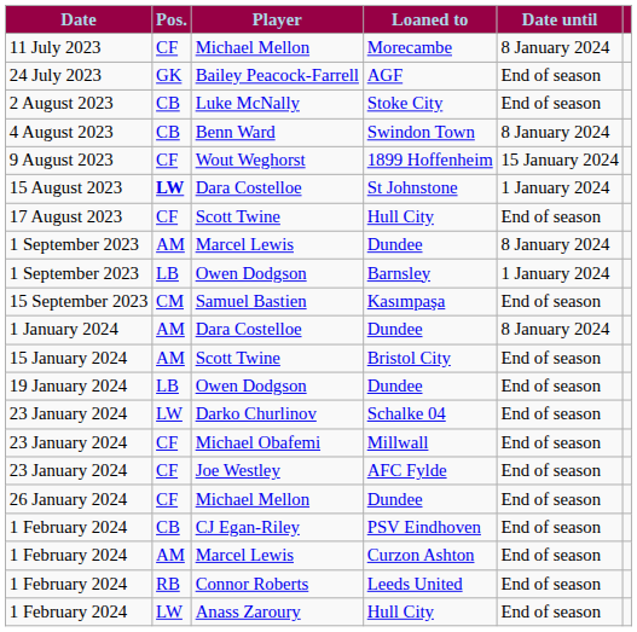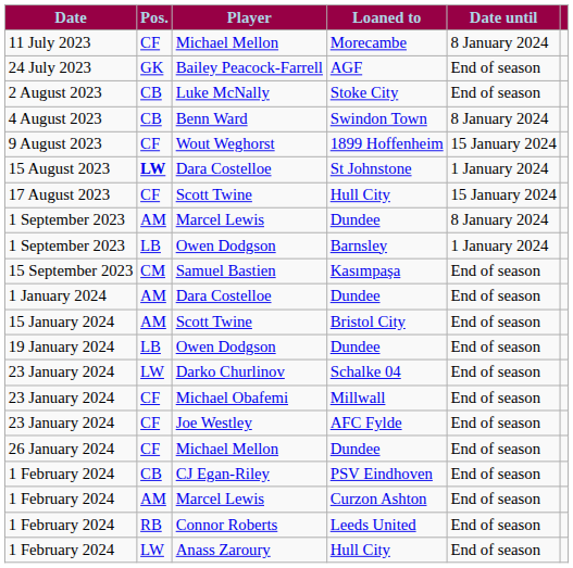Scott Twine / Hull City | Date until: End of season -> 15 January 2024
Dara Costelloe / Dundee | Date until: 8 January 2024 -> End of season
